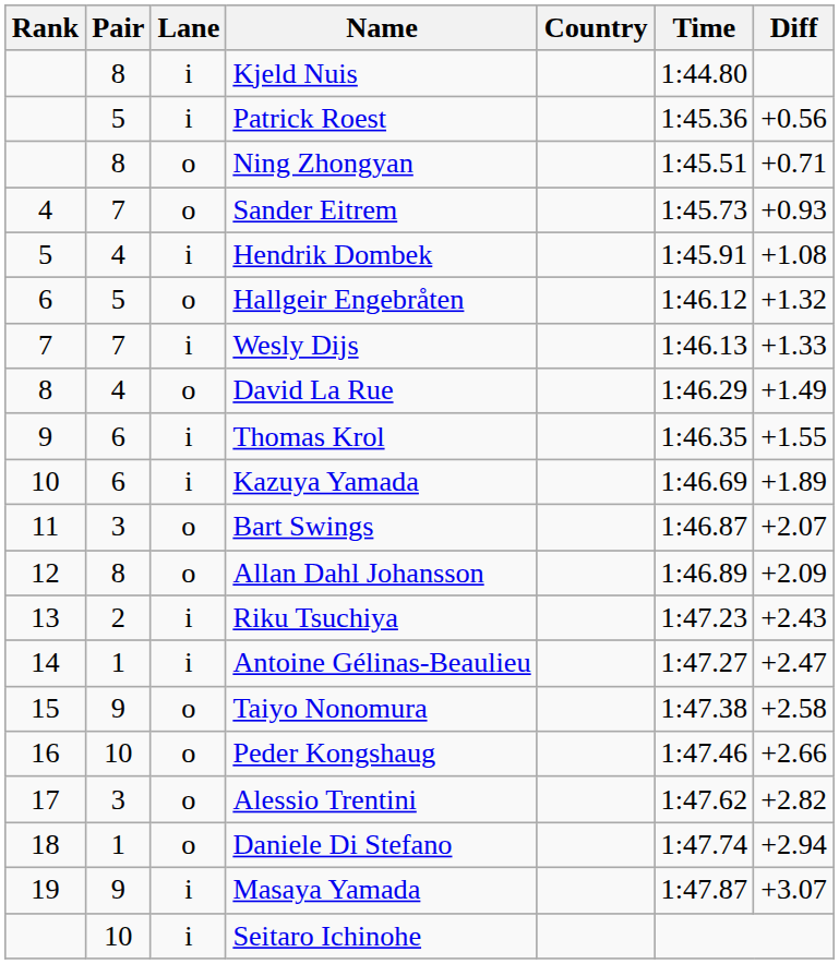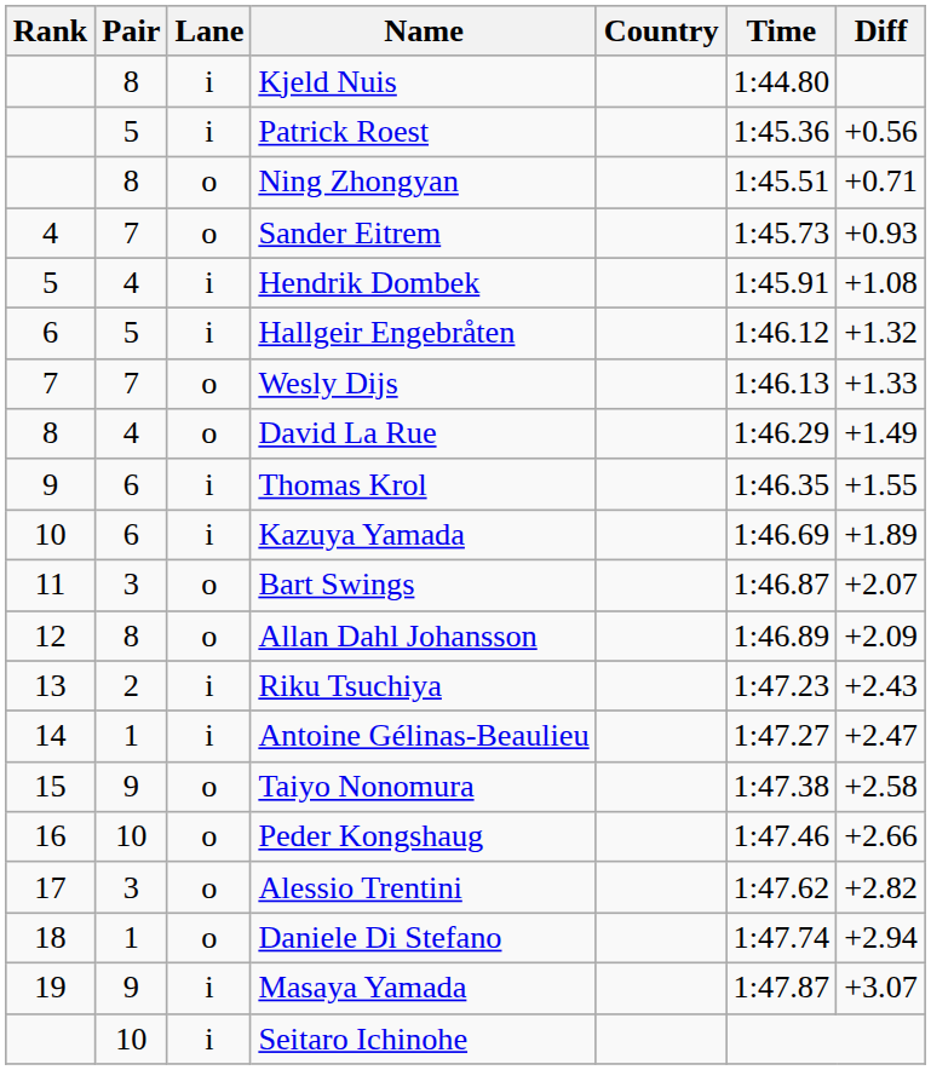Hallgeir Engebråten | Lane: o -> i
Wesly Dijs | Lane: i -> o
